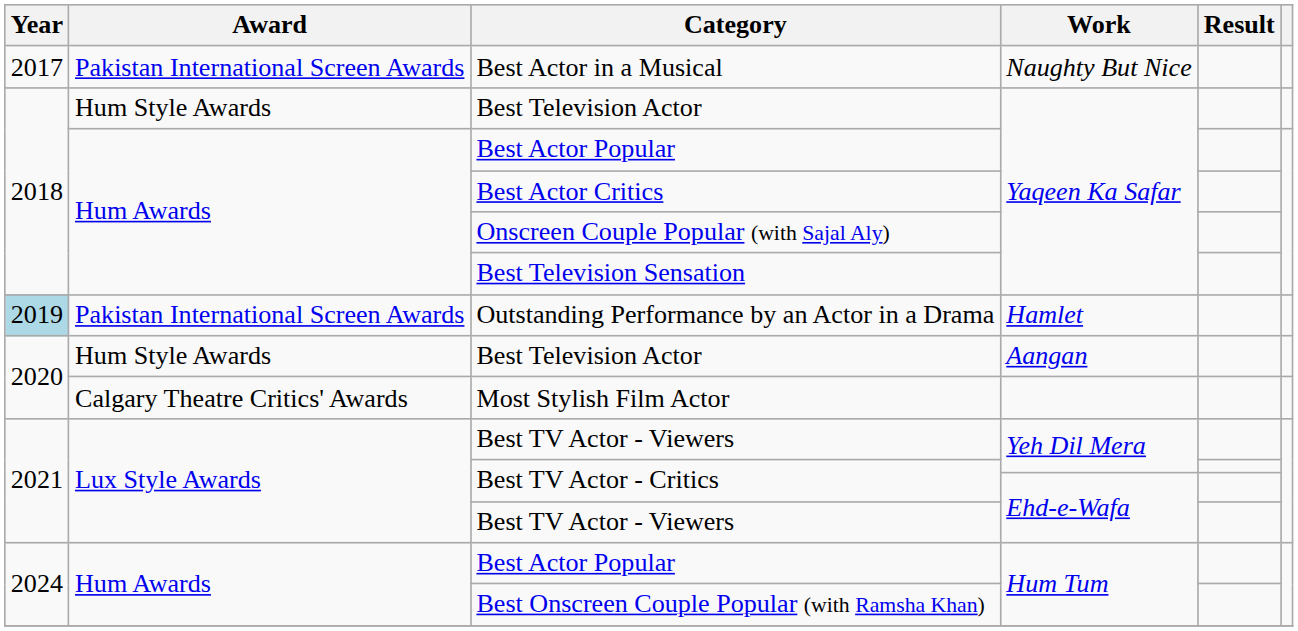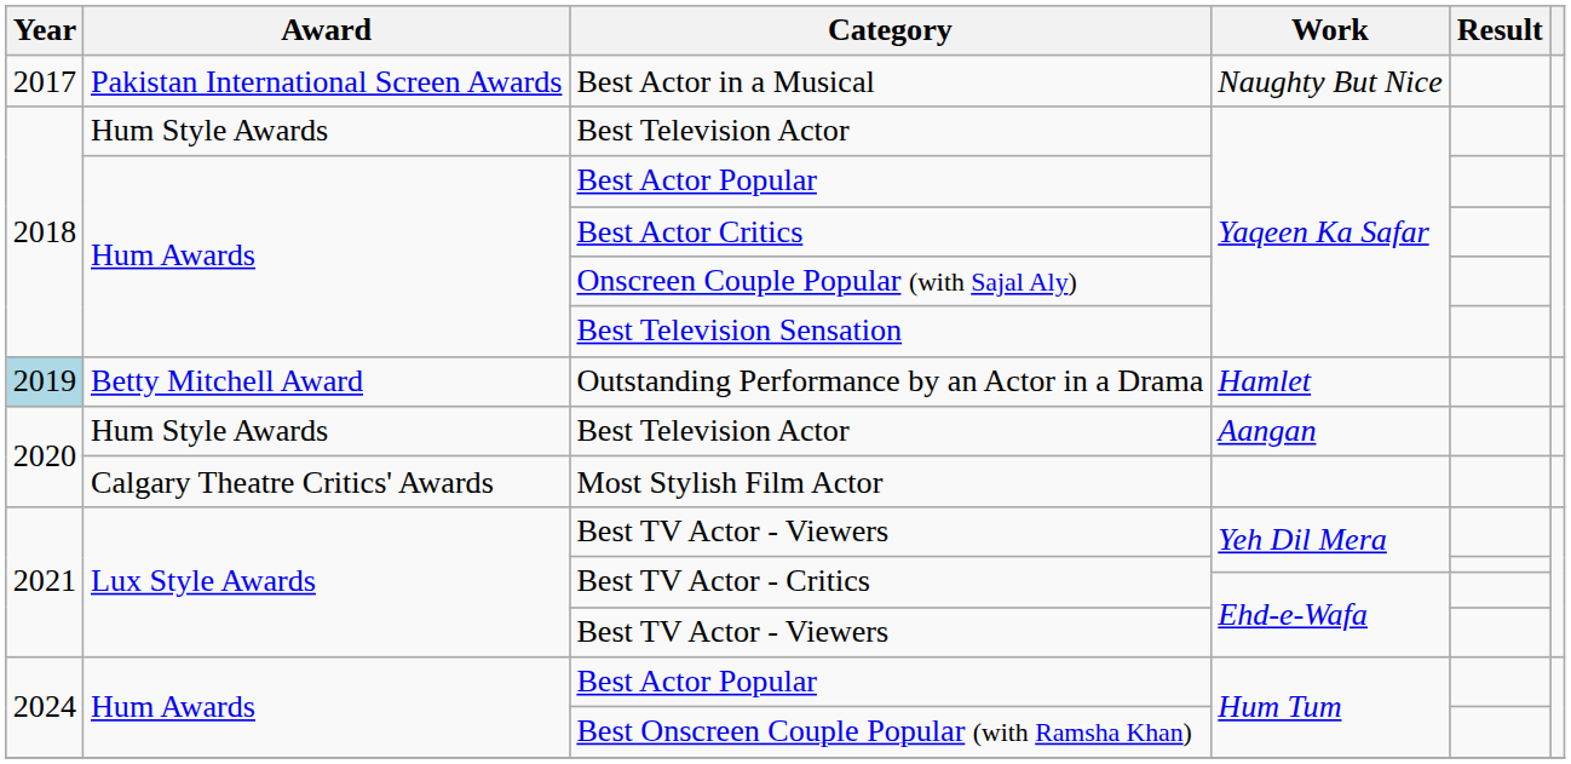Outstanding Performance by an Actor in a Drama | Award: Pakistan International Screen Awards -> Betty Mitchell Award
